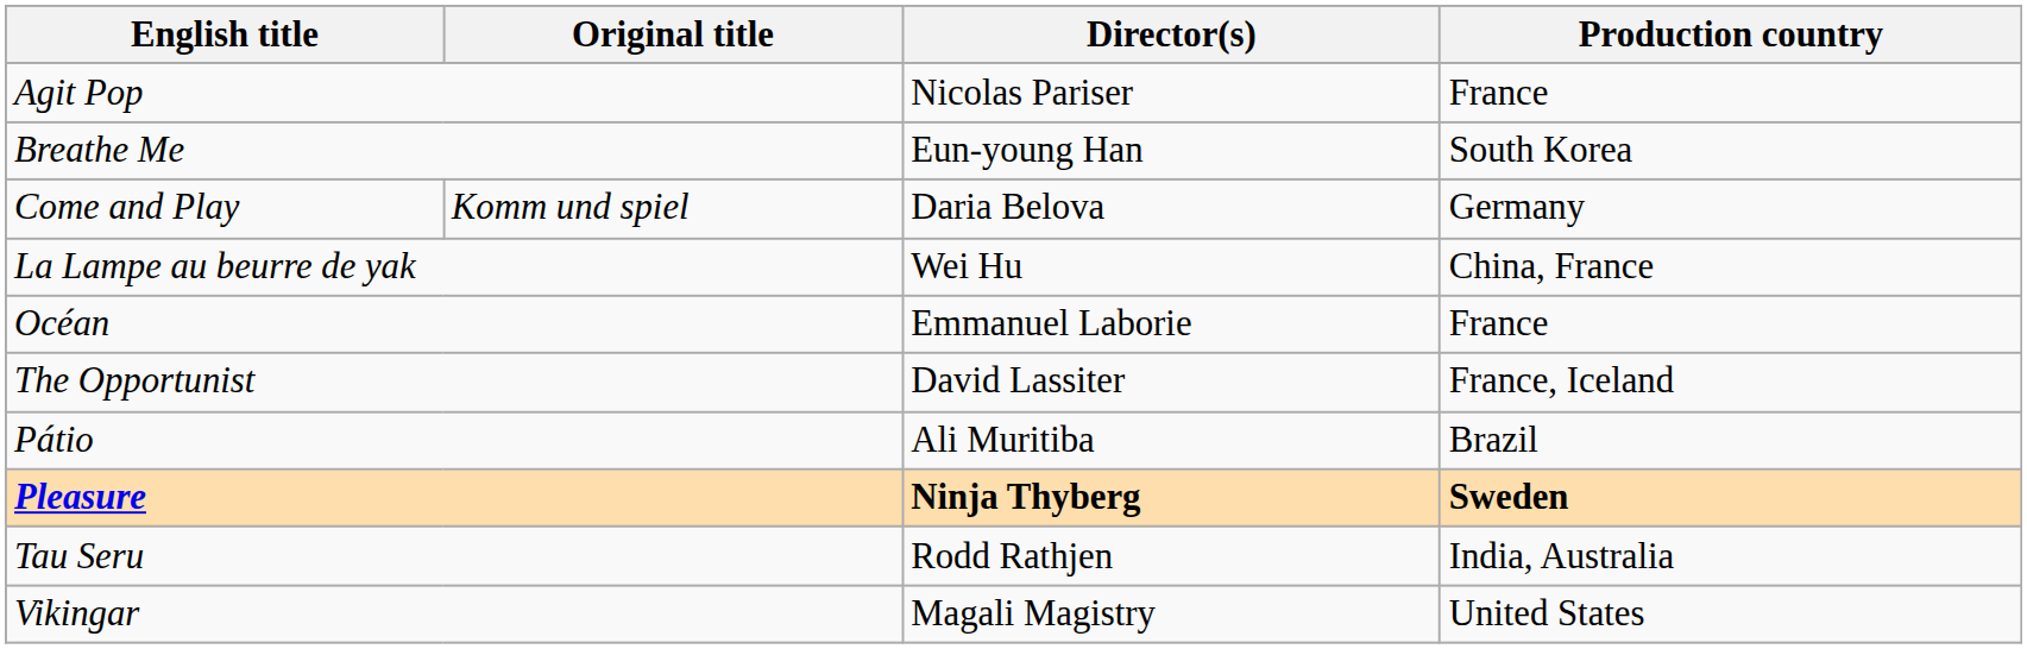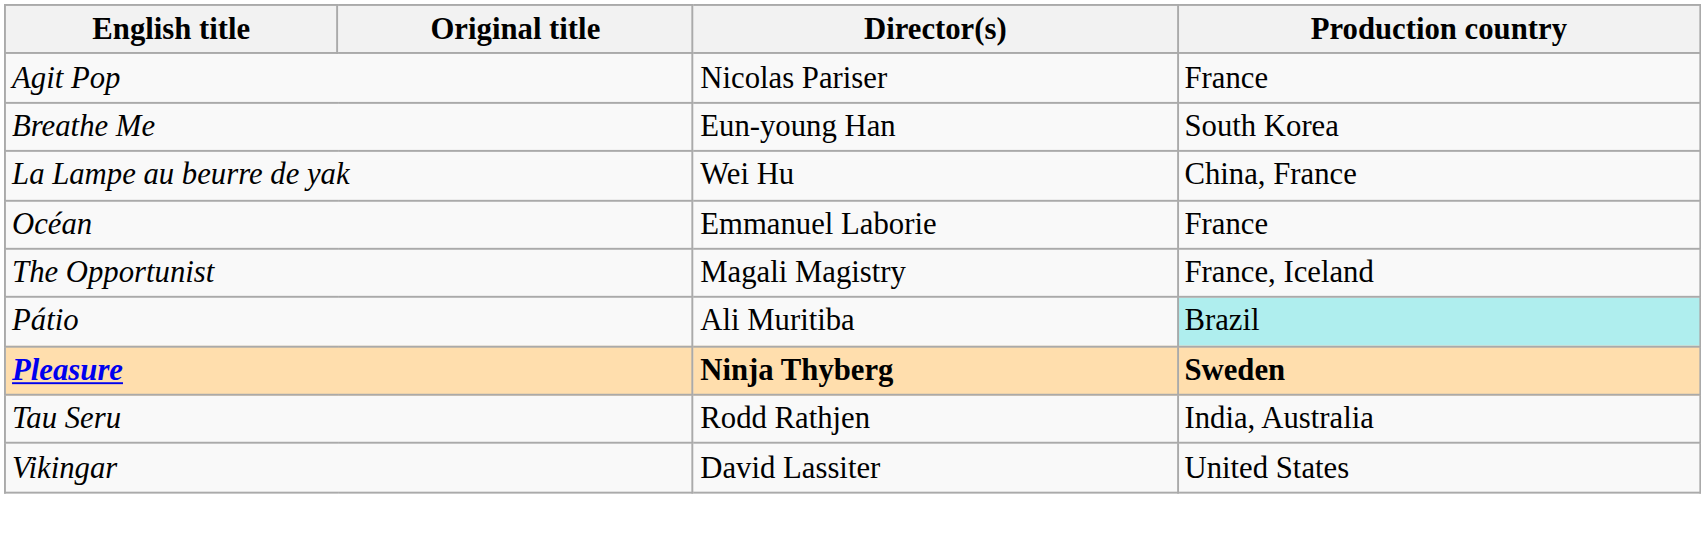- row: Come and Play | Komm und spiel | Daria Belova | Germany
The Opportunist | Director(s): David Lassiter -> Magali Magistry
Pátio | Production country: no background -> paleturquoise background
Vikingar | Director(s): Magali Magistry -> David Lassiter
